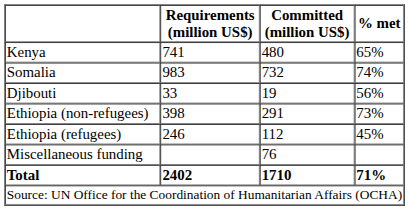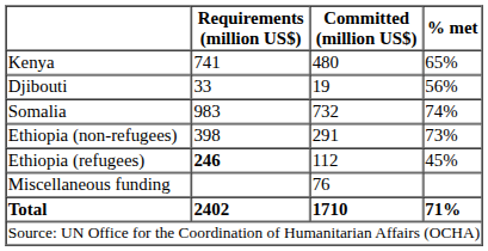rows swapped: Djibouti <-> Somalia
Ethiopia (refugees) | Requirements (million US$): normal -> bold
